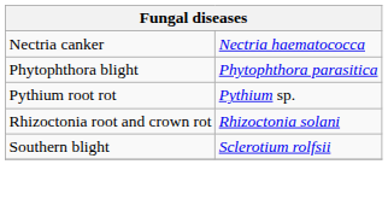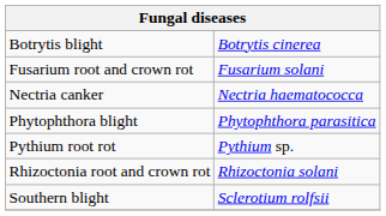+ row: Botrytis blight | Botrytis cinerea
+ row: Fusarium root and crown rot | Fusarium solani
